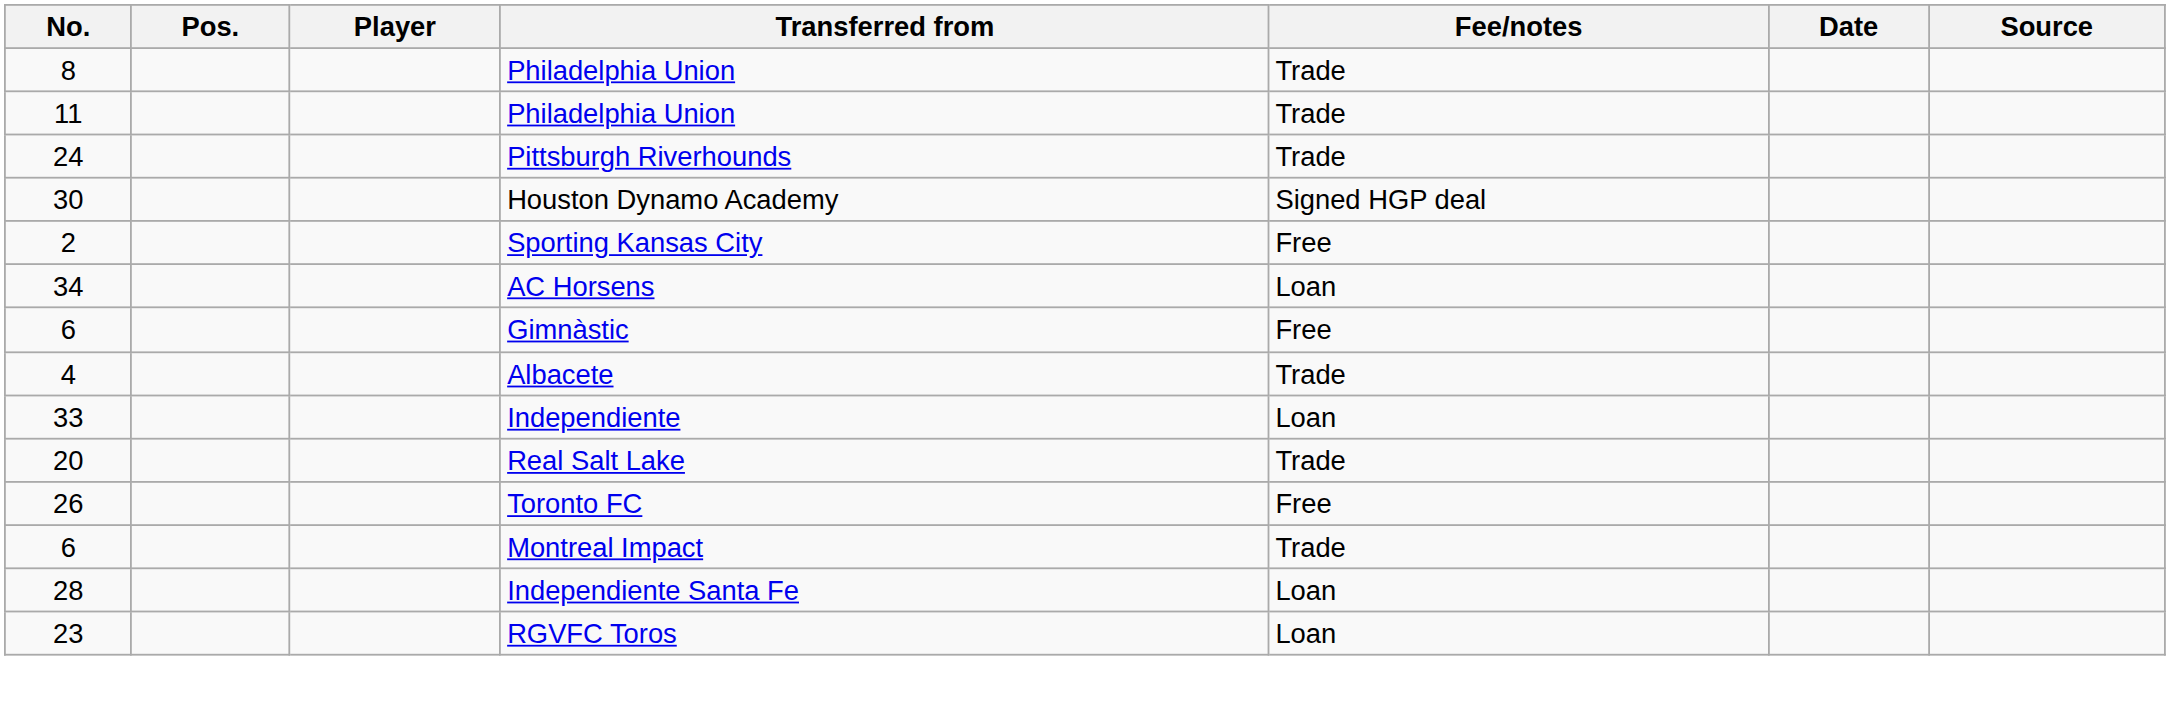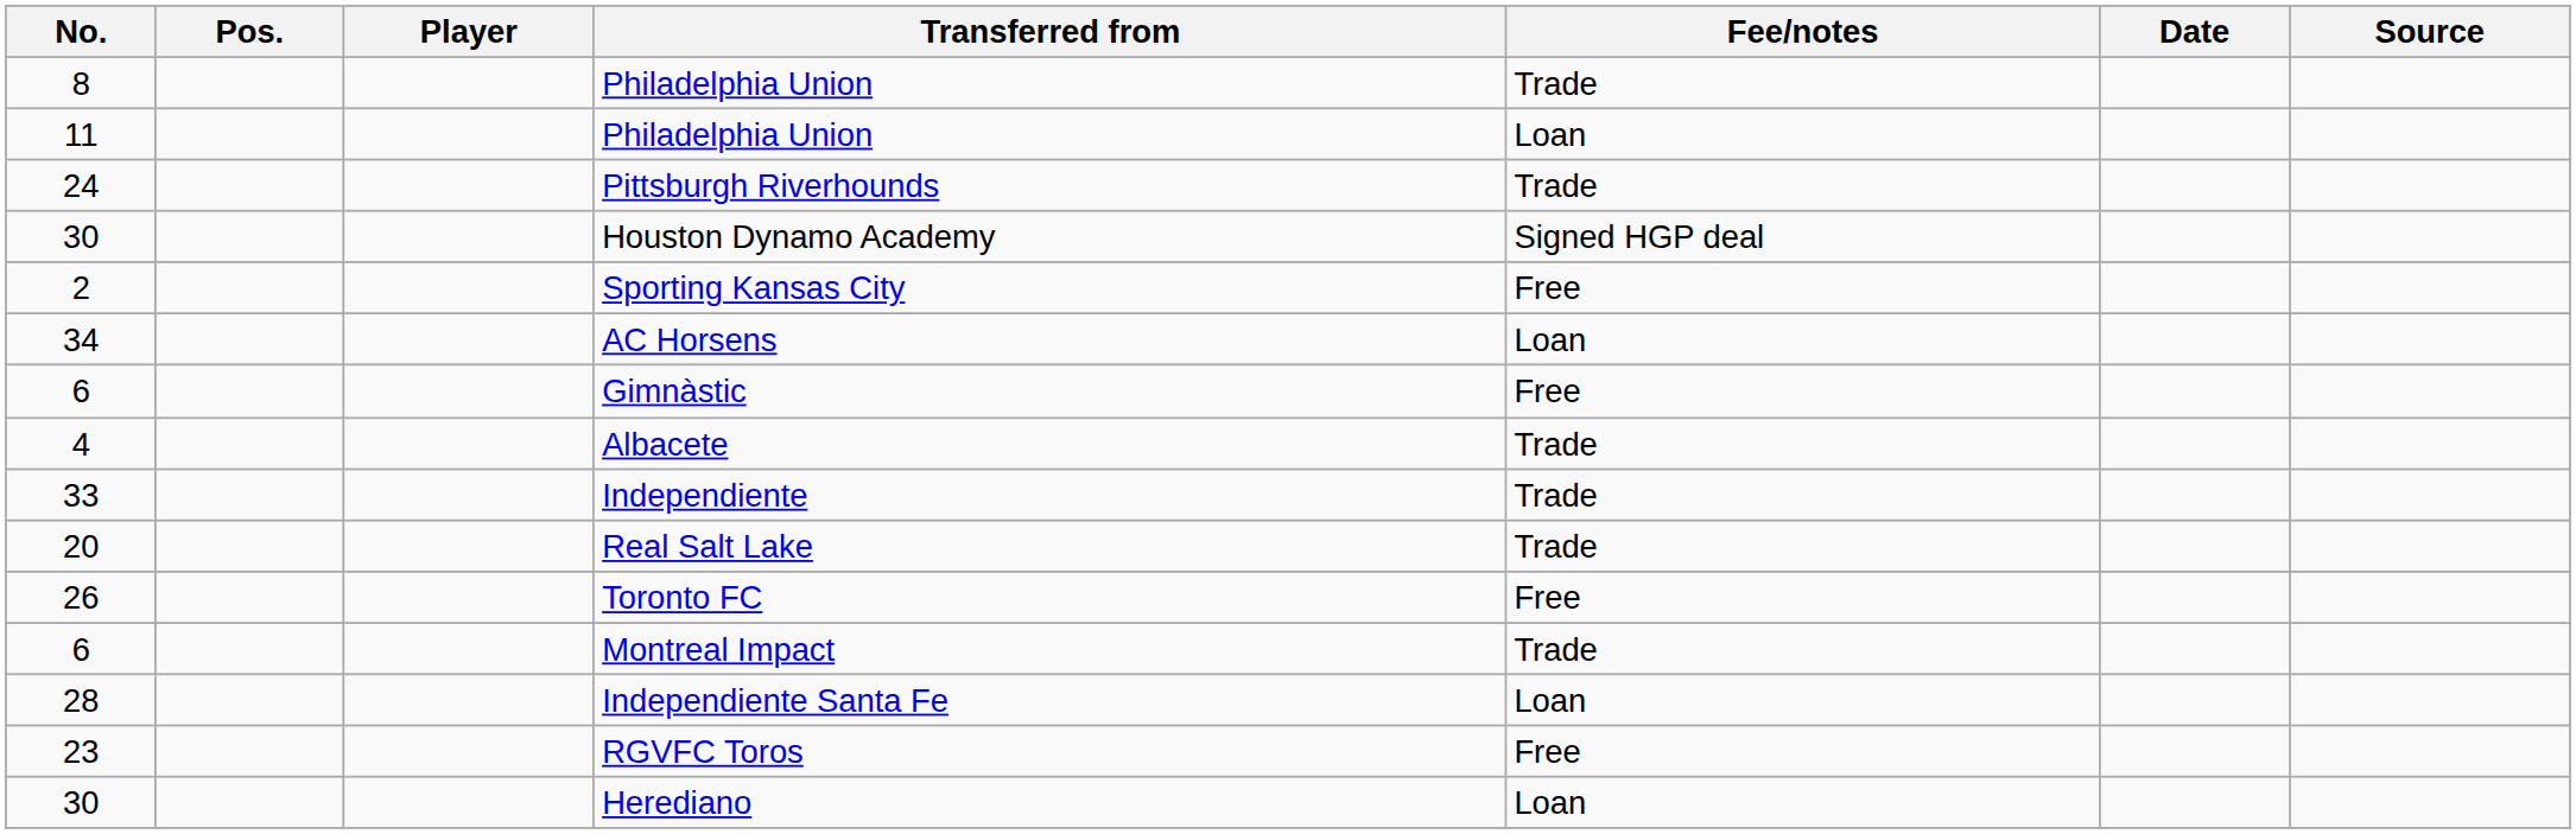11 / Philadelphia Union | Fee/notes: Trade -> Loan
Independiente | Fee/notes: Loan -> Trade
RGVFC Toros | Fee/notes: Loan -> Free
+ row: 30 | Herediano | Loan
